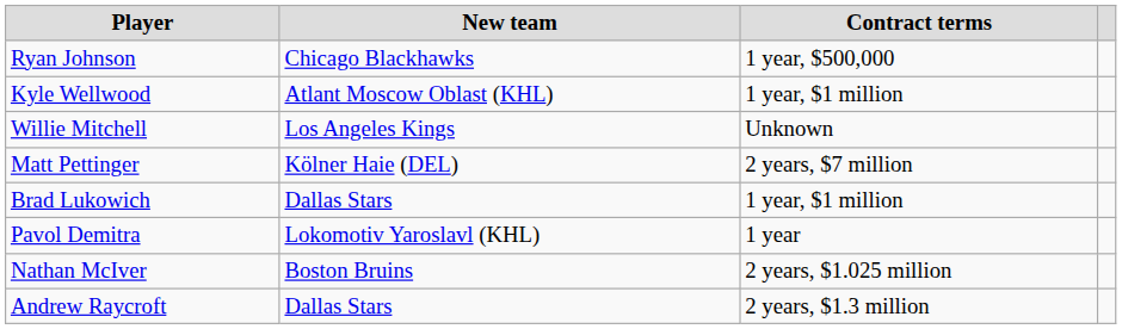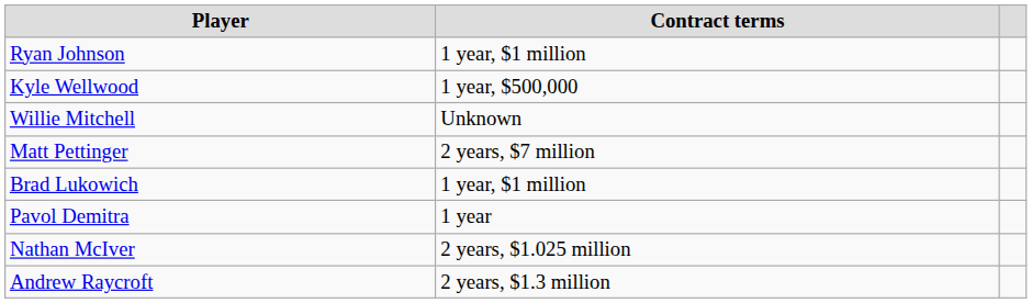- column: New team | Chicago Blackhawks | Atlant Moscow Oblast (KHL) | Los Angeles Kings | Kölner Haie (DEL) | Dallas Stars | Lokomotiv Yaroslavl (KHL) | Boston Bruins | Dallas Stars
Ryan Johnson | Contract terms: 1 year, $500,000 -> 1 year, $1 million
Kyle Wellwood | Contract terms: 1 year, $1 million -> 1 year, $500,000
